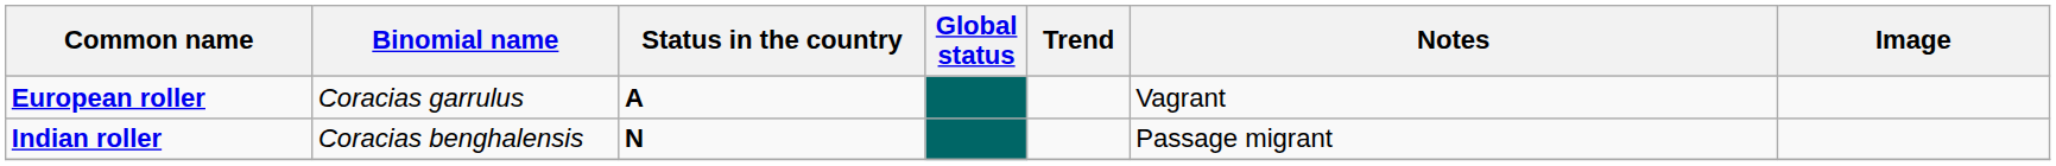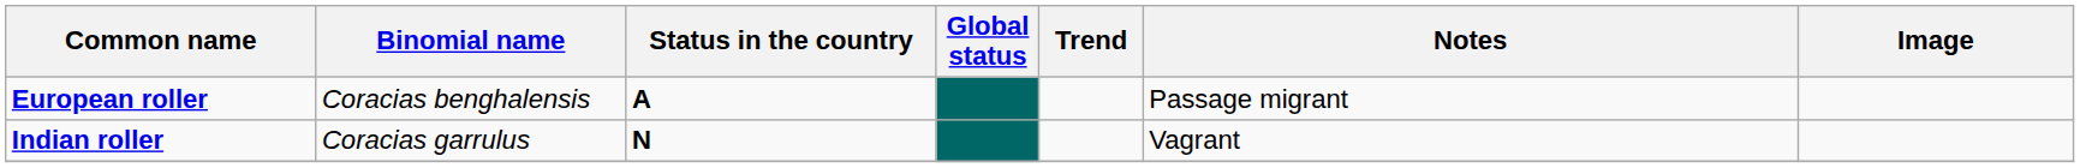European roller | Binomial name: Coracias garrulus -> Coracias benghalensis
European roller | Notes: Vagrant -> Passage migrant
Indian roller | Binomial name: Coracias benghalensis -> Coracias garrulus
Indian roller | Notes: Passage migrant -> Vagrant
